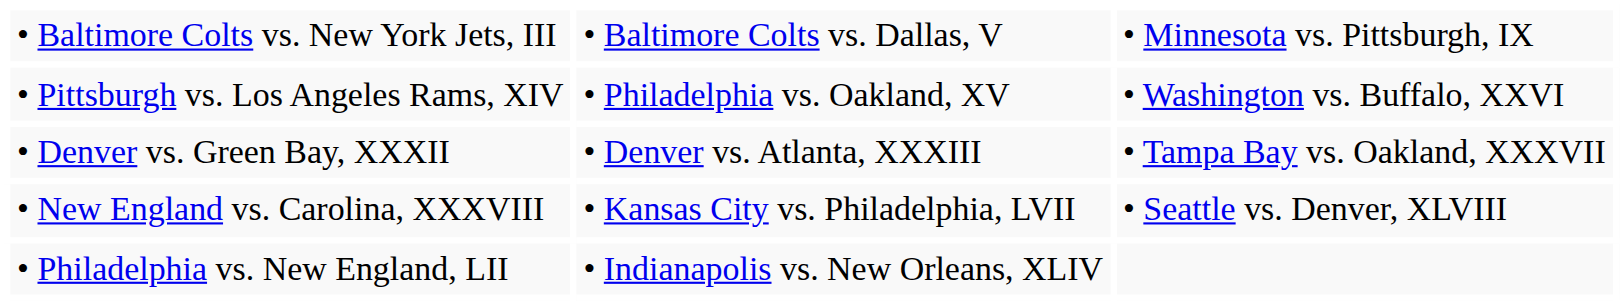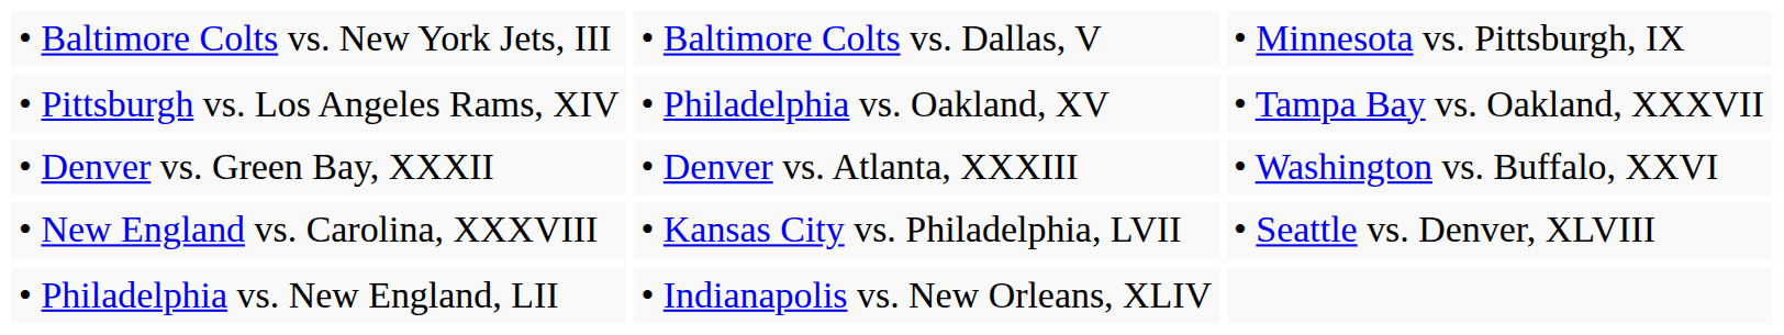• Pittsburgh vs. Los Angeles Rams, XIV | column 3: • Washington vs. Buffalo, XXVI -> • Tampa Bay vs. Oakland, XXXVII
• Denver vs. Green Bay, XXXII | column 3: • Tampa Bay vs. Oakland, XXXVII -> • Washington vs. Buffalo, XXVI
